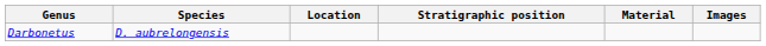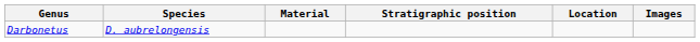columns swapped: Location <-> Material
